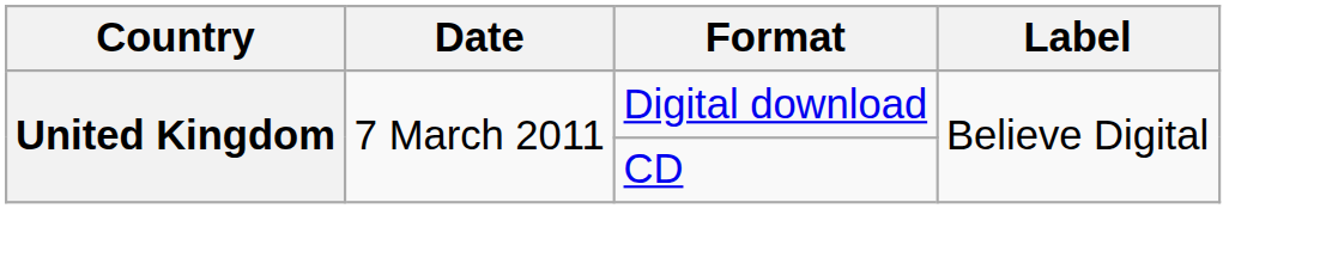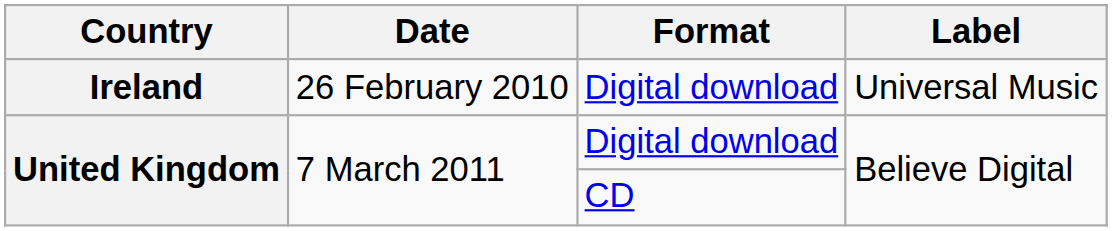+ row: Ireland | 26 February 2010 | Digital download | Universal Music
